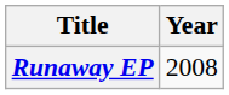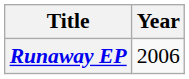Runaway EP | Year: 2008 -> 2006
